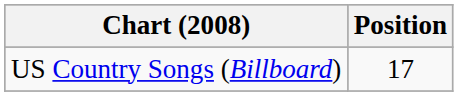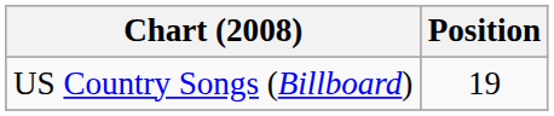US Country Songs (Billboard) | Position: 17 -> 19
